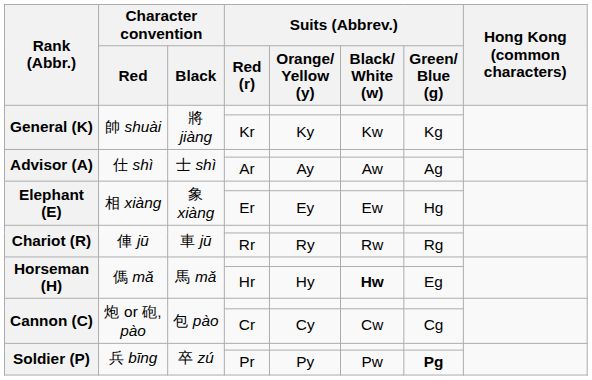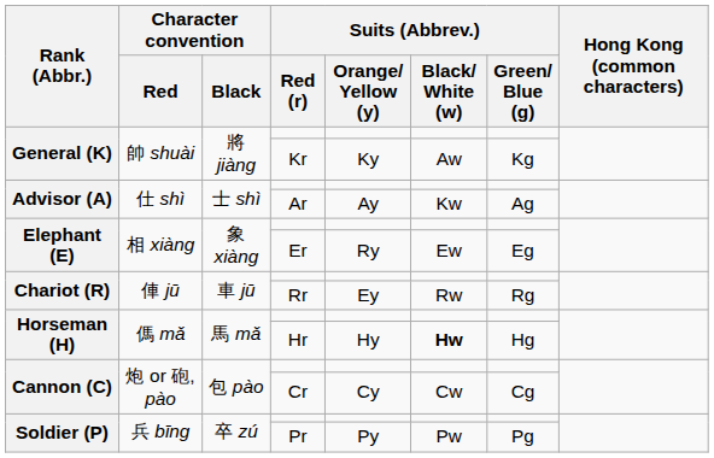Kr | Suits (Abbrev.) / Black/ White (w): Kw -> Aw
Ar | Suits (Abbrev.) / Black/ White (w): Aw -> Kw
Er | Suits (Abbrev.) / Orange/ Yellow (y): Ey -> Ry
Er | Suits (Abbrev.) / Green/ Blue (g): Hg -> Eg
Rr | Suits (Abbrev.) / Orange/ Yellow (y): Ry -> Ey
Hr | Suits (Abbrev.) / Green/ Blue (g): Eg -> Hg
Pr | Suits (Abbrev.) / Green/ Blue (g): bold -> normal
